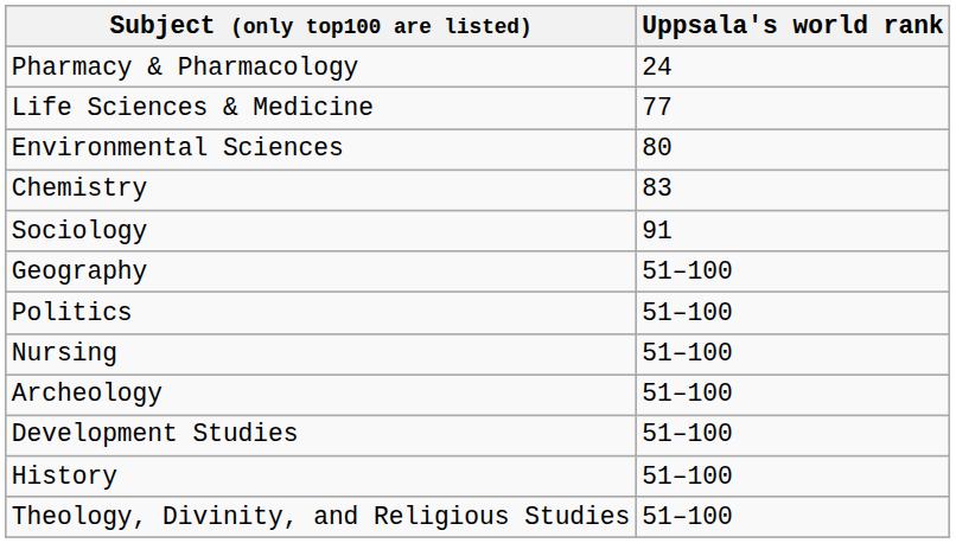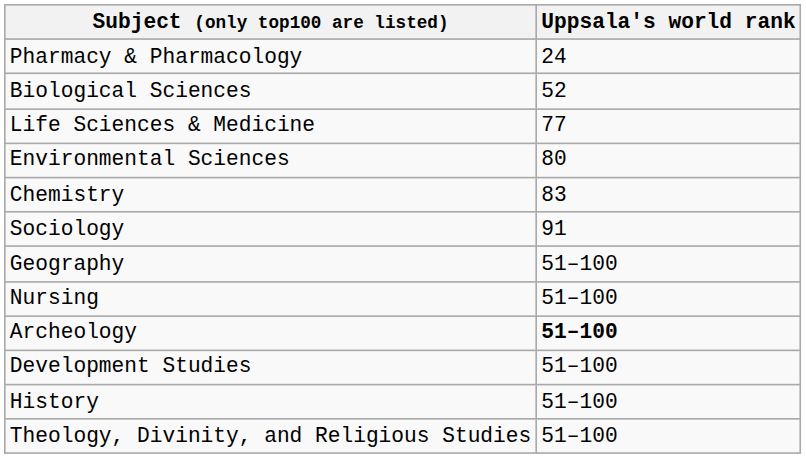+ row: Biological Sciences | 52
- row: Politics | 51–100
Archeology | Uppsala's world rank: normal -> bold
